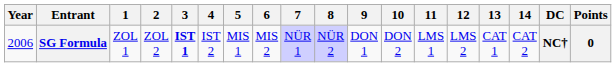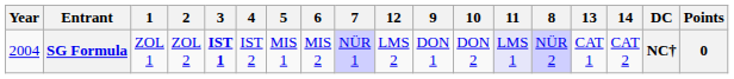columns swapped: 8 <-> 12
SG Formula | Year: 2006 -> 2004
SG Formula | 11: no background -> lavender background
